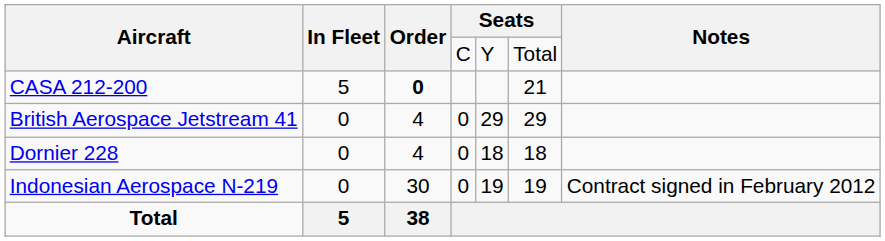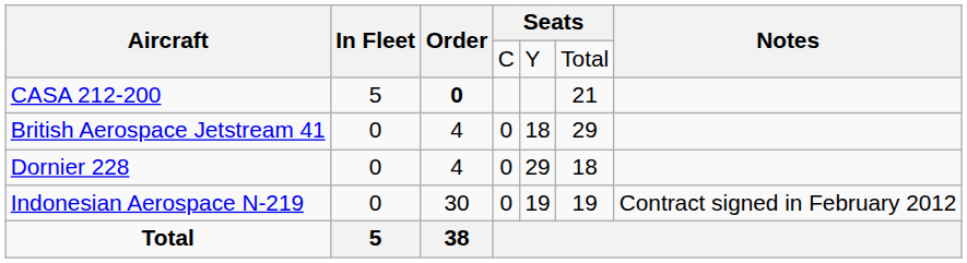British Aerospace Jetstream 41 | column 5: 29 -> 18
Dornier 228 | column 5: 18 -> 29
